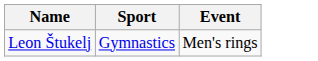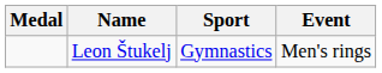+ column: Medal
